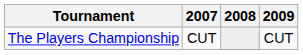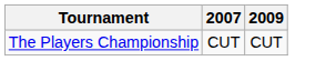- column: 2008
